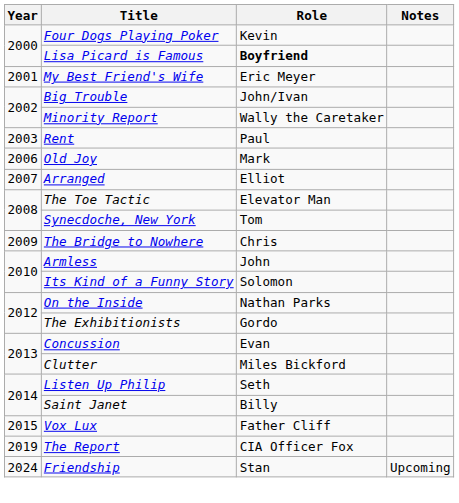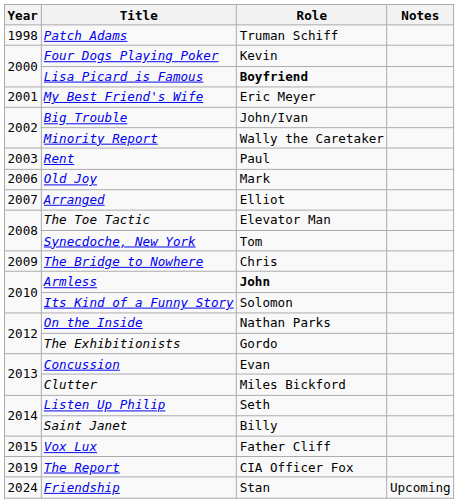+ row: 1998 | Patch Adams | Truman Schiff
Armless | Role: normal -> bold
